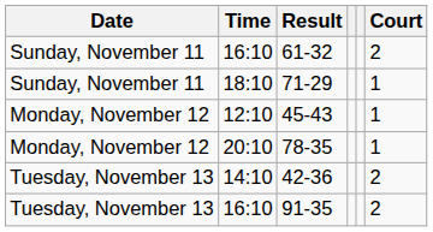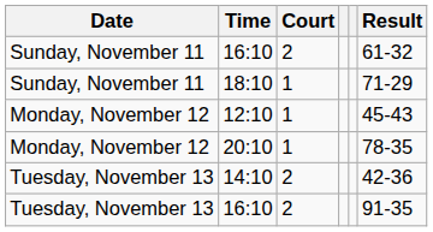columns swapped: Court <-> Result
